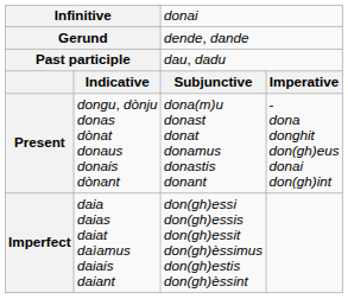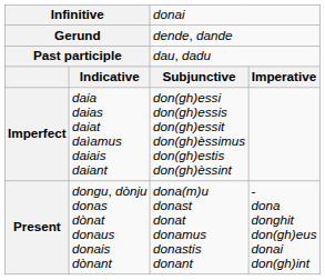rows swapped: Present <-> Imperfect
